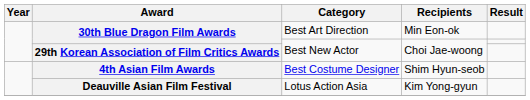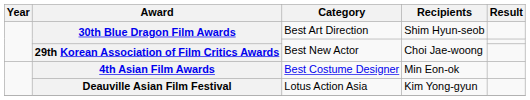30th Blue Dragon Film Awards / Best Art Direction | Recipients: Min Eon-ok -> Shim Hyun-seob
4th Asian Film Awards | Recipients: Shim Hyun-seob -> Min Eon-ok
